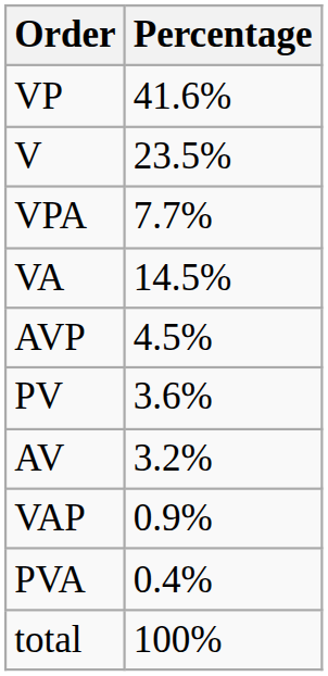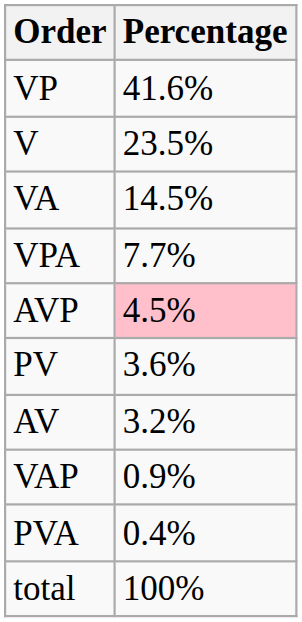rows swapped: VA <-> VPA
AVP | Percentage: no background -> pink background
